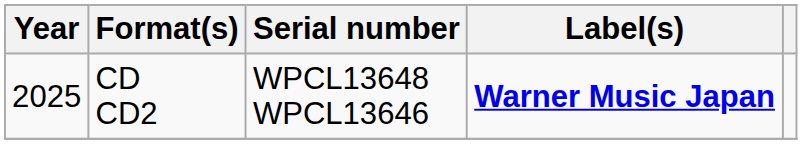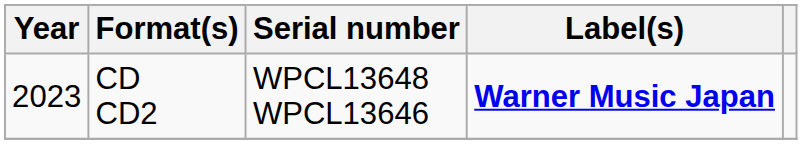CD CD2 | Year: 2025 -> 2023
